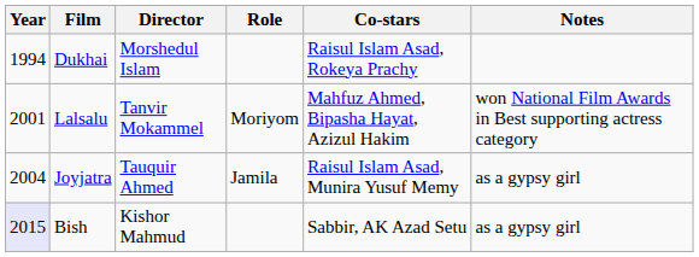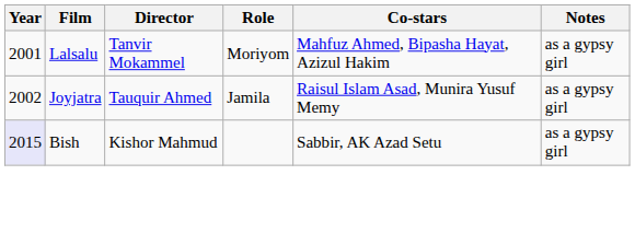- row: 1994 | Dukhai | Morshedul Islam | Raisul Islam Asad, Rokeya Prachy
Lalsalu | Notes: won National Film Awards in Best supporting actress category -> as a gypsy girl
Joyjatra | Year: 2004 -> 2002
